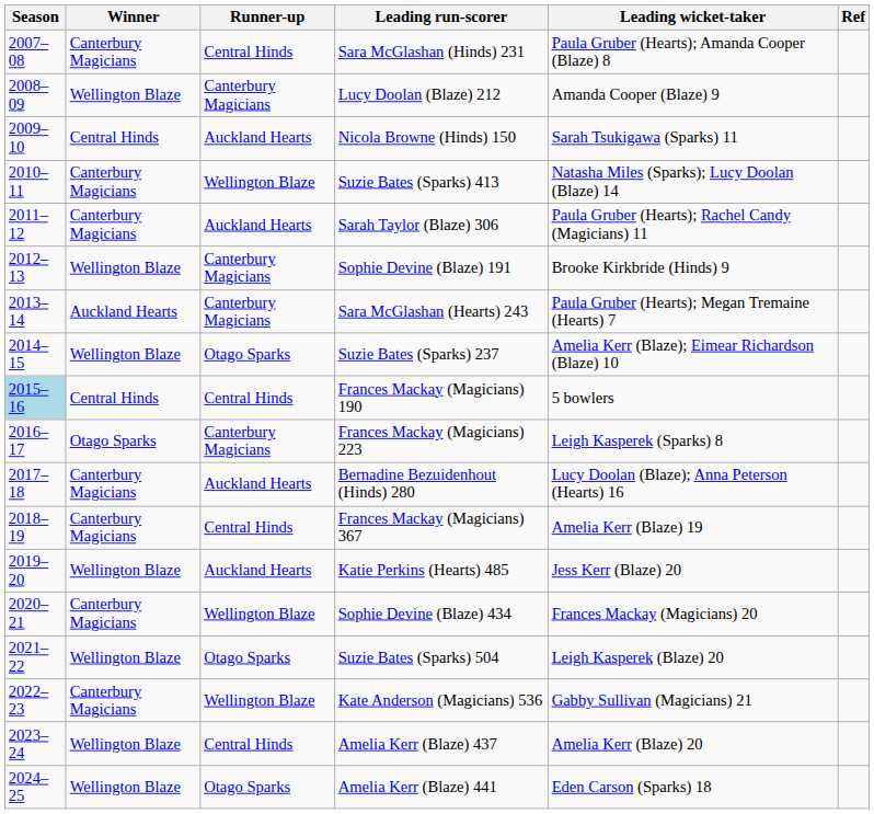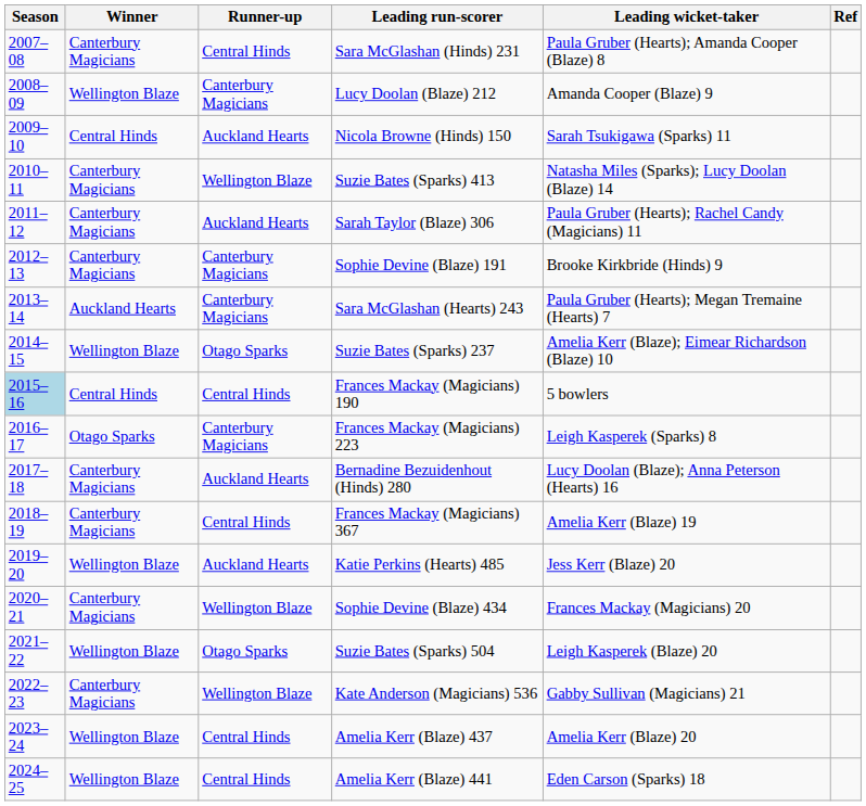Sophie Devine (Blaze) 191 | Winner: Wellington Blaze -> Canterbury Magicians
Amelia Kerr (Blaze) 441 | Runner-up: Otago Sparks -> Central Hinds
